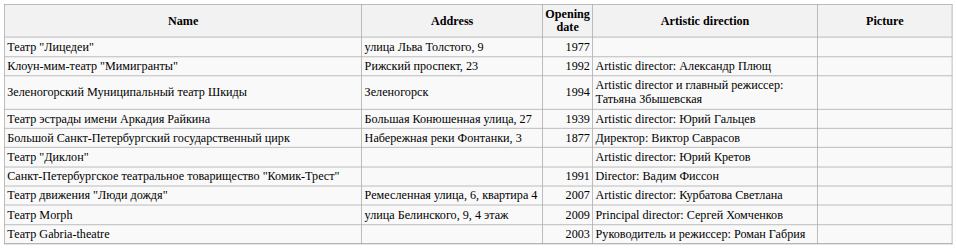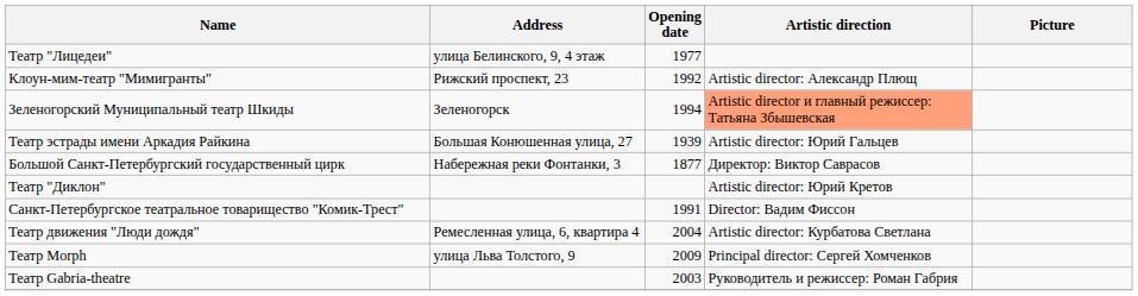Театр "Лицедеи" | Address: улица Льва Толстого, 9 -> улица Белинского, 9, 4 этаж
Зеленогорский Муниципальный театр Шкиды | Artistic direction: no background -> lightsalmon background
Театр движения "Люди дождя" | Opening date: 2007 -> 2004
Театр Morph | Address: улица Белинского, 9, 4 этаж -> улица Льва Толстого, 9
